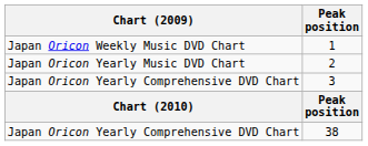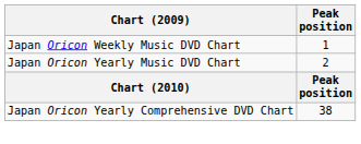- row: Japan Oricon Yearly Comprehensive DVD Chart | 3
